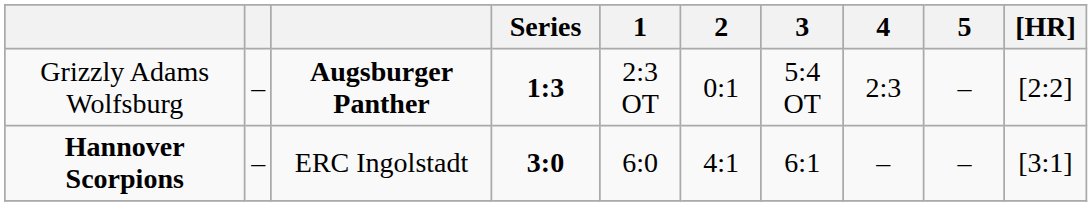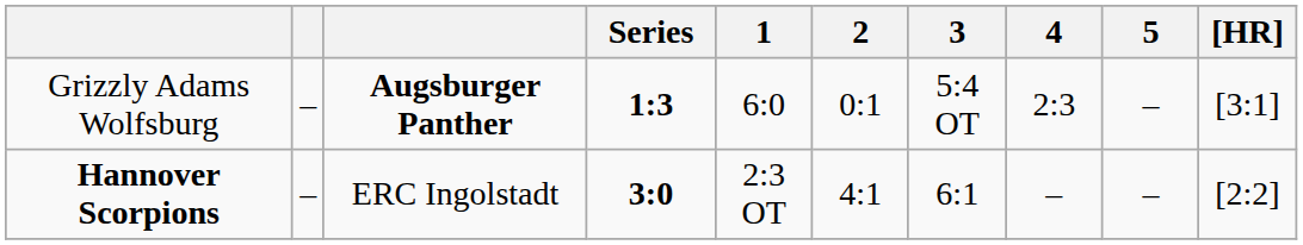Grizzly Adams Wolfsburg | 1: 2:3 OT -> 6:0
Grizzly Adams Wolfsburg | [HR]: [2:2] -> [3:1]
Hannover Scorpions | 1: 6:0 -> 2:3 OT
Hannover Scorpions | [HR]: [3:1] -> [2:2]
